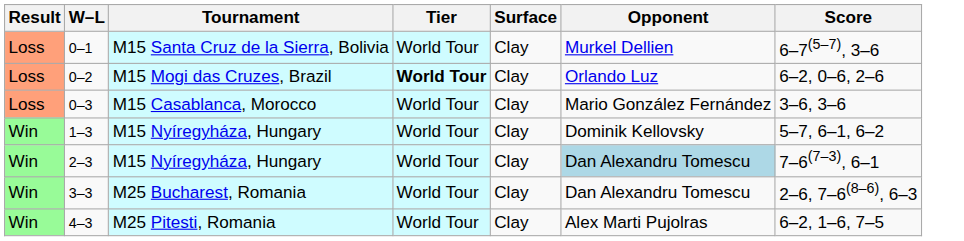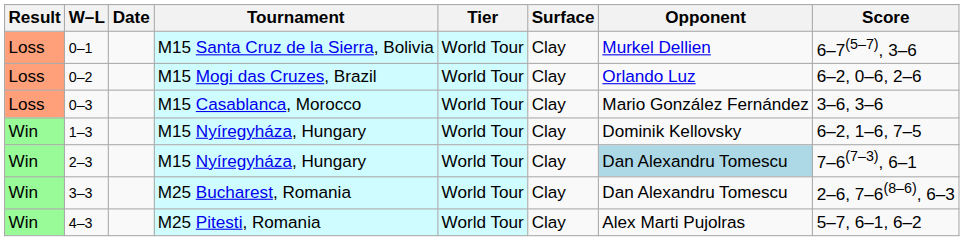+ column: Date
0–2 | Tier: bold -> normal
1–3 | Score: 5–7, 6–1, 6–2 -> 6–2, 1–6, 7–5
4–3 | Score: 6–2, 1–6, 7–5 -> 5–7, 6–1, 6–2
